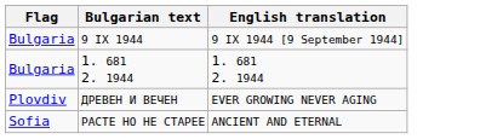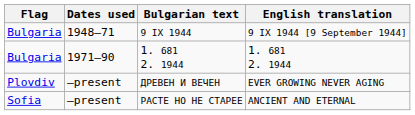+ column: Dates used | 1948–71 | 1971–90 | –present | –present
